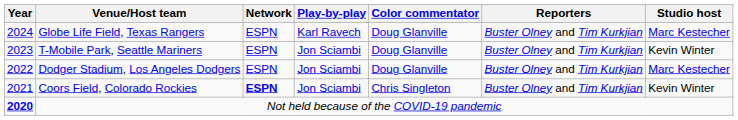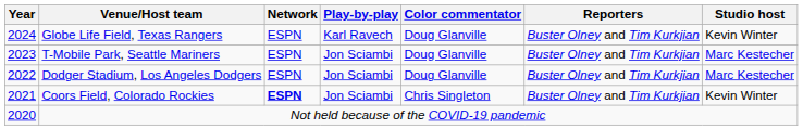Globe Life Field, Texas Rangers | Studio host: Marc Kestecher -> Kevin Winter
T-Mobile Park, Seattle Mariners | Studio host: Kevin Winter -> Marc Kestecher
Not held because of the COVID-19 pandemic | Year: bold -> normal
